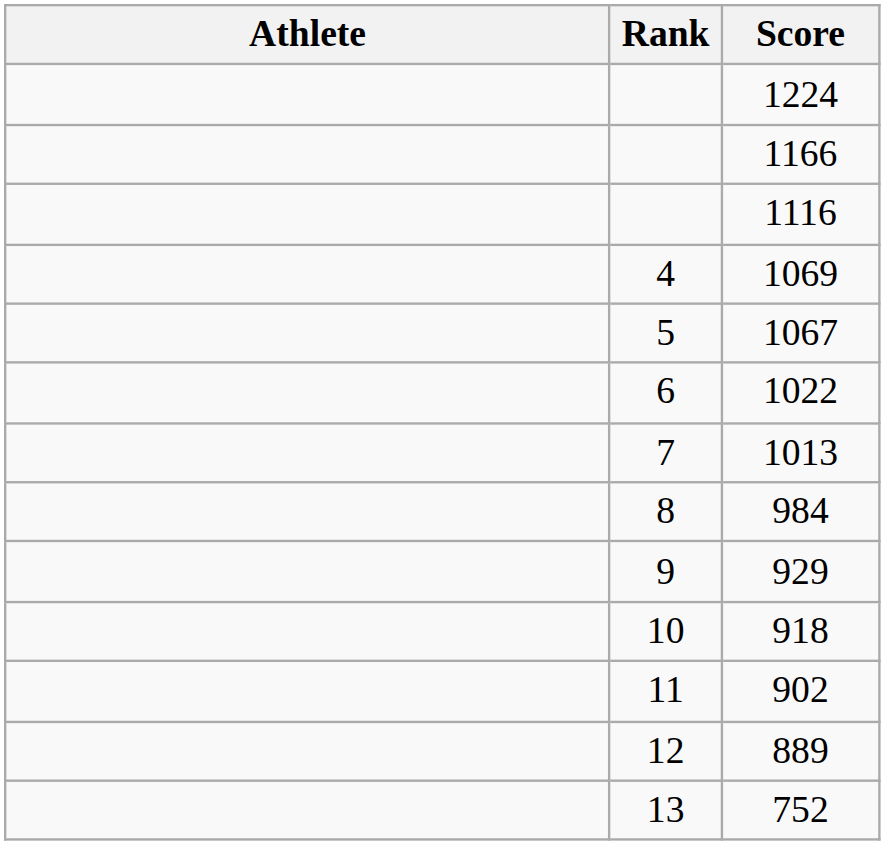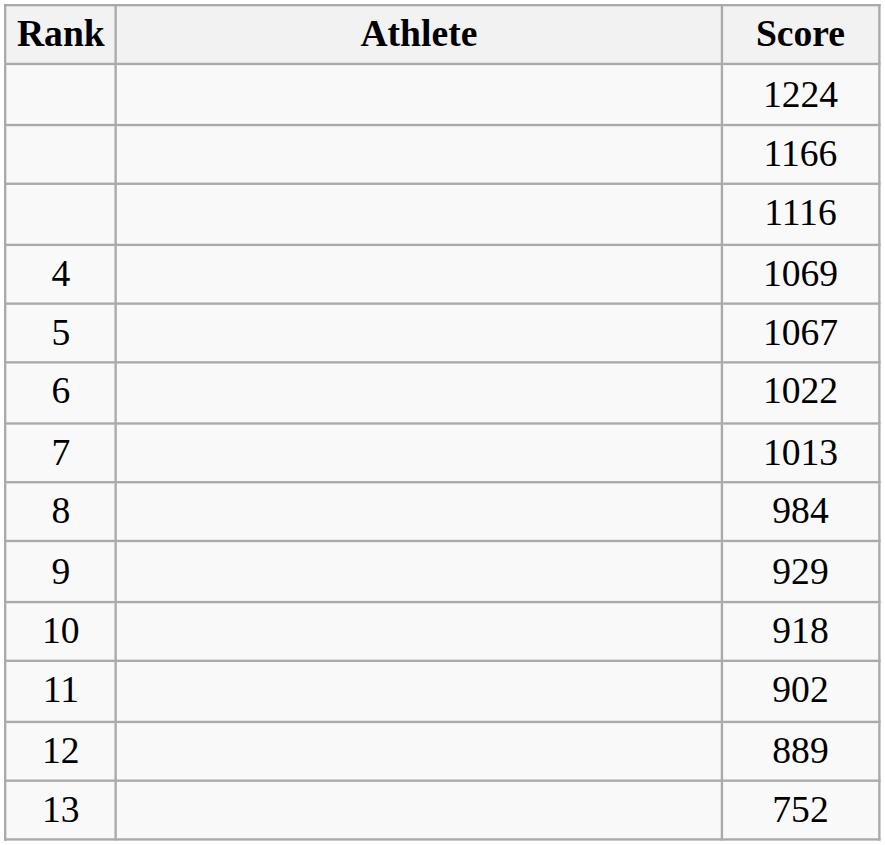columns swapped: Rank <-> Athlete
